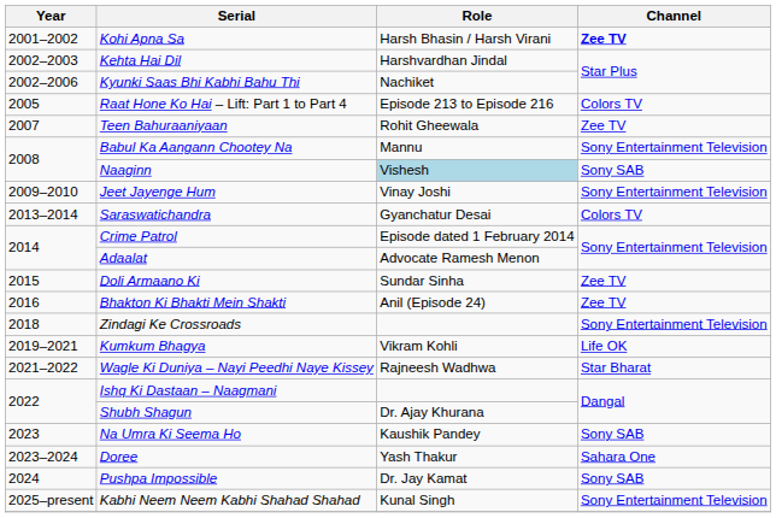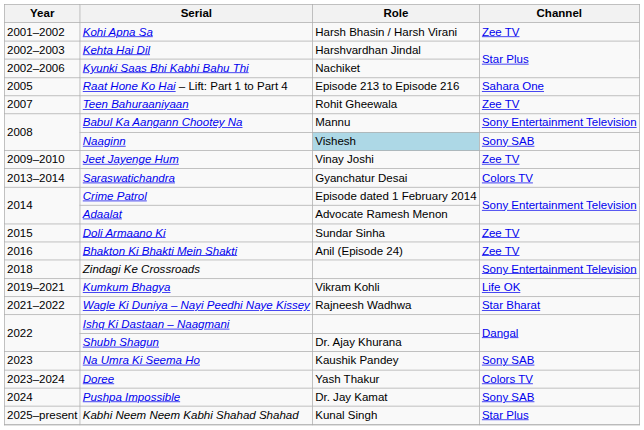Kohi Apna Sa | Channel: bold -> normal
Raat Hone Ko Hai – Lift: Part 1 to Part 4 | Channel: Colors TV -> Sahara One
Jeet Jayenge Hum | Channel: Sony Entertainment Television -> Zee TV
Doree | Channel: Sahara One -> Colors TV
Kabhi Neem Neem Kabhi Shahad Shahad | Channel: Sony Entertainment Television -> Star Plus
